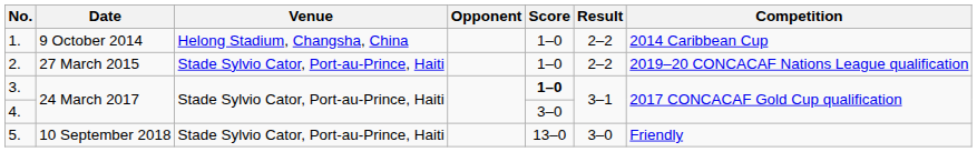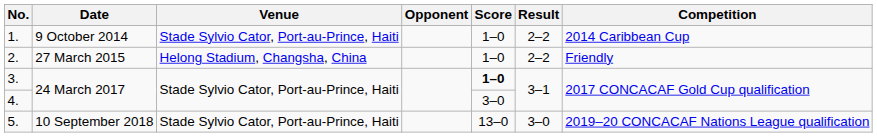1. | Venue: Helong Stadium, Changsha, China -> Stade Sylvio Cator, Port-au-Prince, Haiti
2. | Venue: Stade Sylvio Cator, Port-au-Prince, Haiti -> Helong Stadium, Changsha, China
2. | Competition: 2019–20 CONCACAF Nations League qualification -> Friendly
5. | Competition: Friendly -> 2019–20 CONCACAF Nations League qualification
